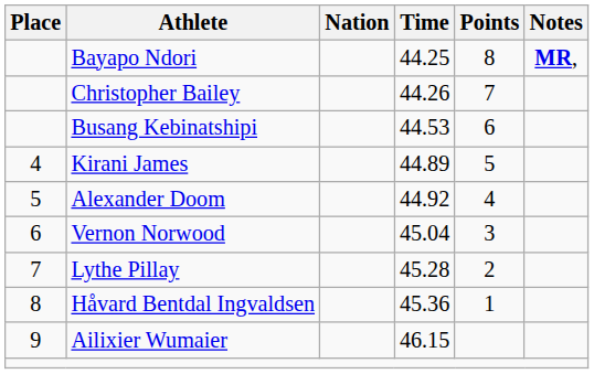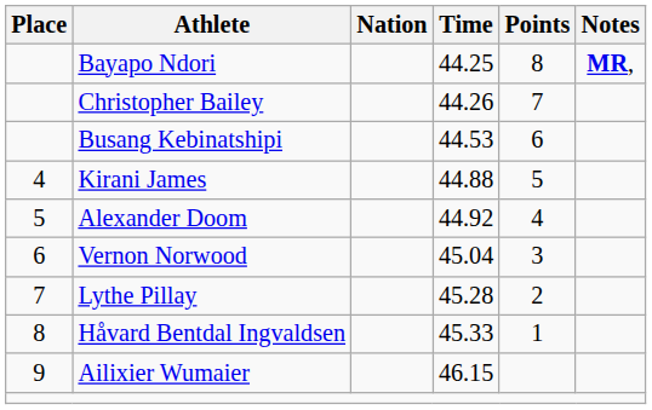Kirani James | Time: 44.89 -> 44.88
Håvard Bentdal Ingvaldsen | Time: 45.36 -> 45.33
